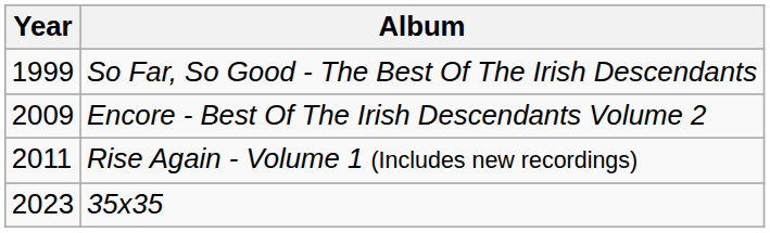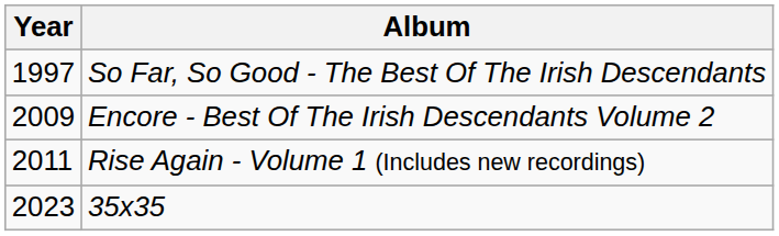So Far, So Good - The Best Of The Irish Descendants | Year: 1999 -> 1997
